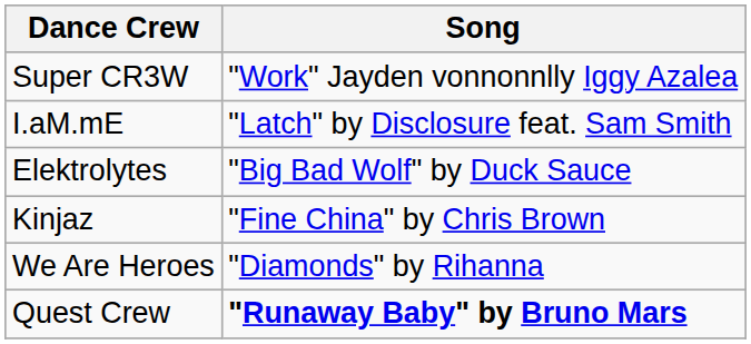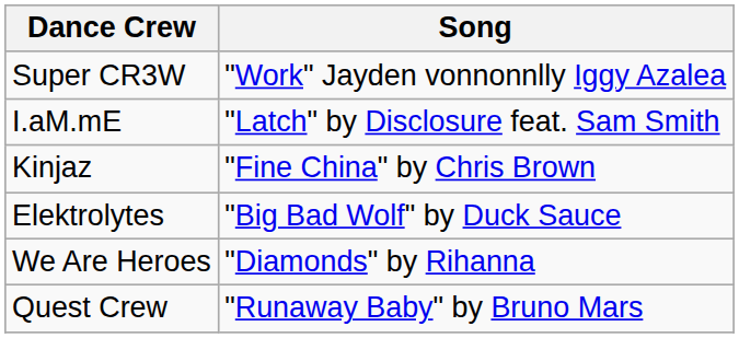rows swapped: Elektrolytes <-> Kinjaz
Quest Crew | Song: bold -> normal
